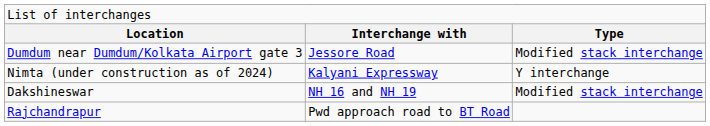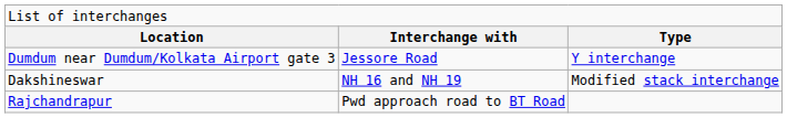Dumdum near Dumdum/Kolkata Airport gate 3 | column 3: Modified stack interchange -> Y interchange
- row: Nimta (under construction as of 2024) | Kalyani Expressway | Y interchange
